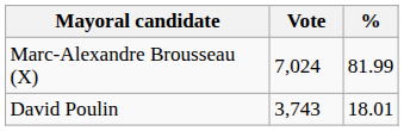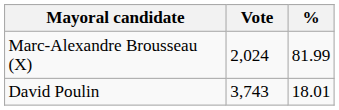Marc-Alexandre Brousseau (X) | Vote: 7,024 -> 2,024
